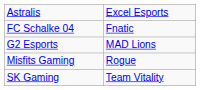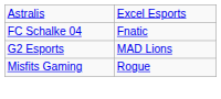- row: SK Gaming | Team Vitality
